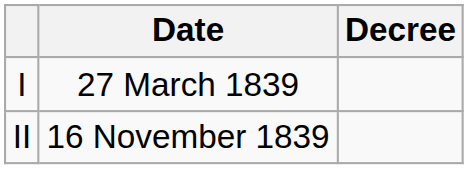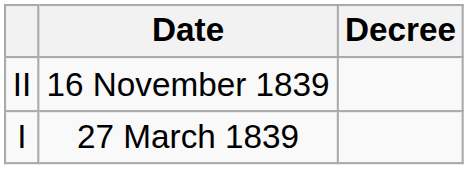rows swapped: I <-> II
